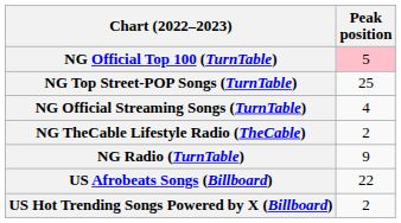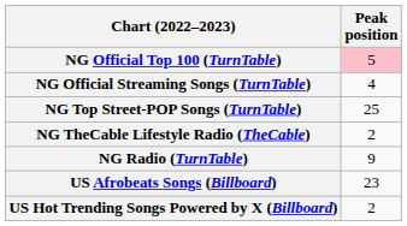rows swapped: NG Official Streaming Songs (TurnTable) <-> NG Top Street-POP Songs (TurnTable)
US Afrobeats Songs (Billboard) | Peak position: 22 -> 23
